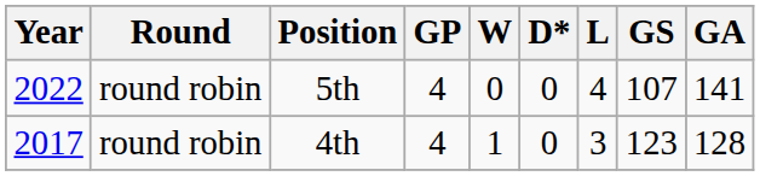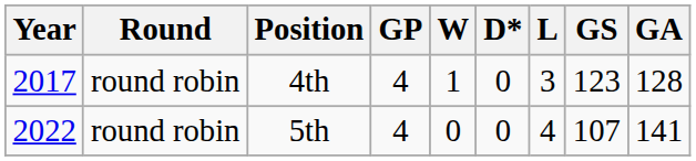rows swapped: 4th <-> 5th
